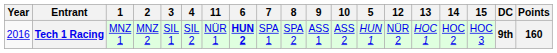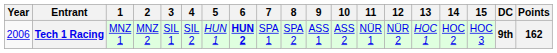columns swapped: 5 <-> 11
Tech 1 Racing | Year: 2016 -> 2006
Tech 1 Racing | Points: 160 -> 162
